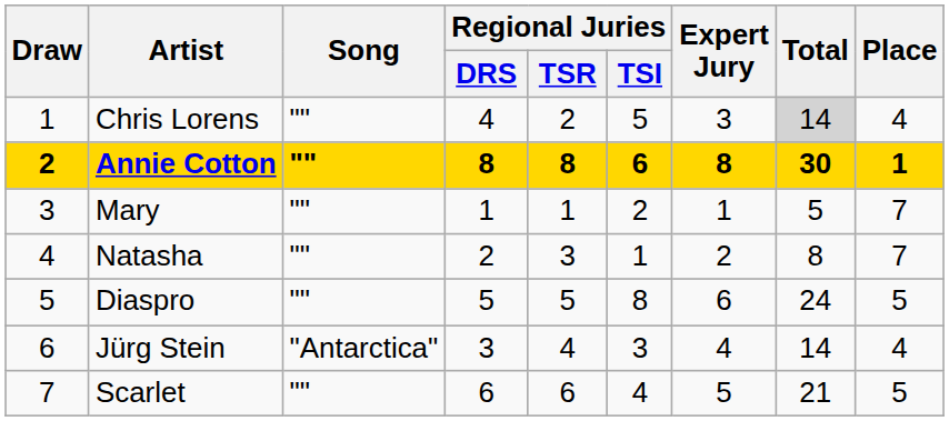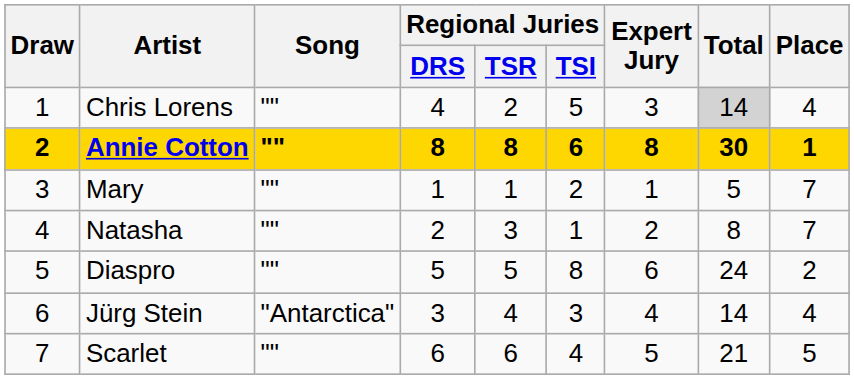Diaspro | Place: 5 -> 2
